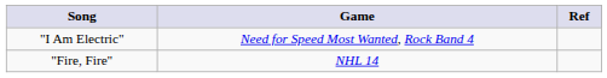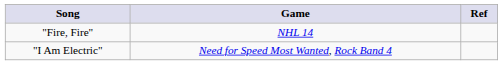rows swapped: "I Am Electric" <-> "Fire, Fire"
